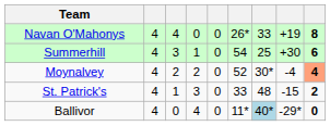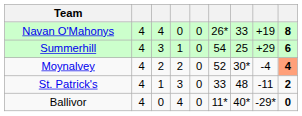Summerhill | column 8: +30 -> +29
St. Patrick's | column 8: -15 -> -11
Ballivor | column 7: lightblue background -> no background
